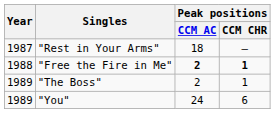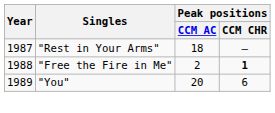"Free the Fire in Me" | Peak positions / CCM AC: bold -> normal
- row: 1989 | "The Boss" | 2 | 1
"You" | Peak positions / CCM AC: 24 -> 20
